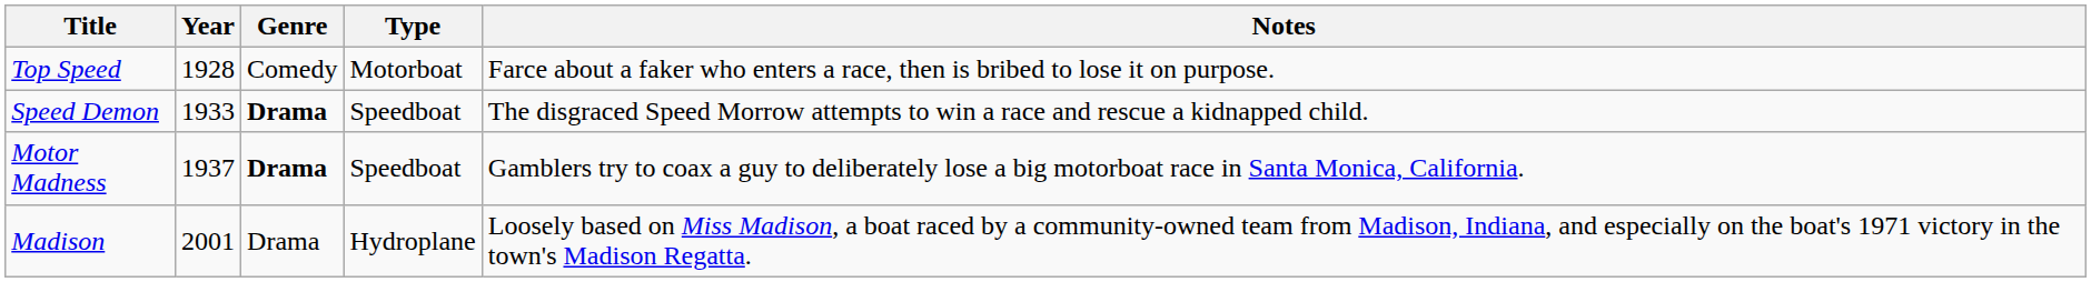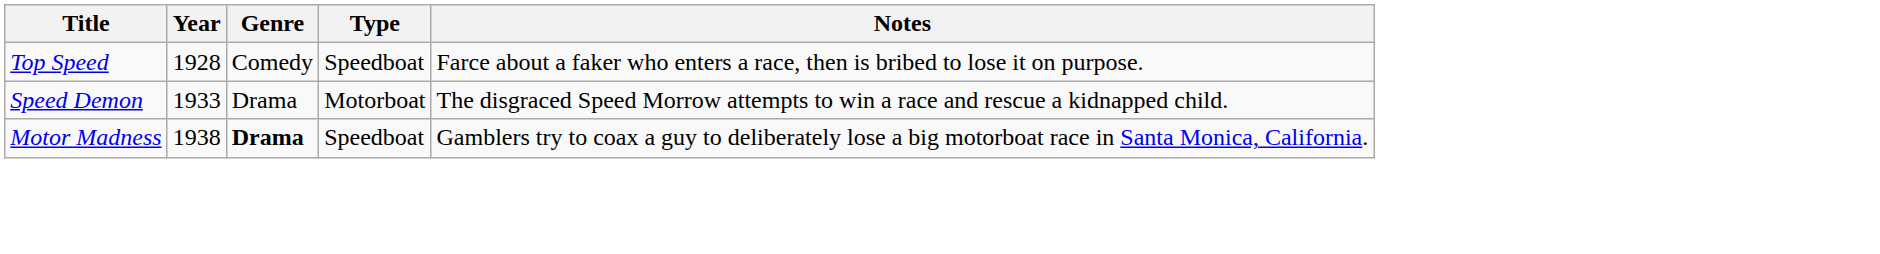Top Speed | Type: Motorboat -> Speedboat
Speed Demon | Genre: bold -> normal
Speed Demon | Type: Speedboat -> Motorboat
Motor Madness | Year: 1937 -> 1938
- row: Madison | 2001 | Drama | Hydroplane | Loosely based on Miss Madison, a boat raced by a community-owned team from Madison, Indiana, and especially on the boat's 1971 victory in the town's Madison Regatta.
